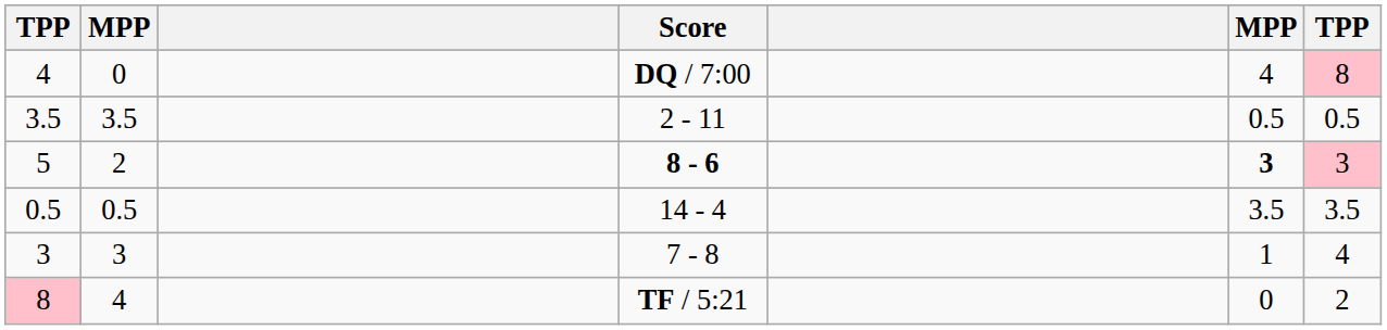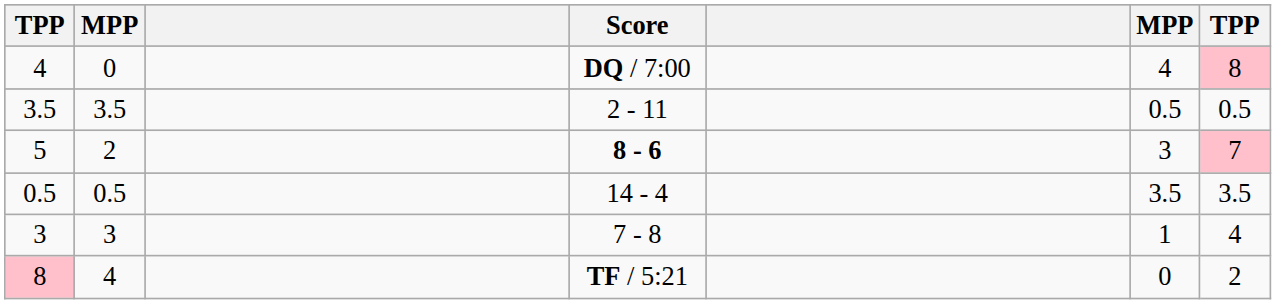5 | column 6: bold -> normal
5 | column 7: 3 -> 7
